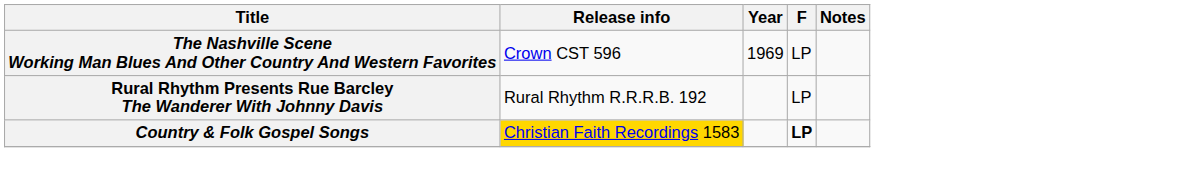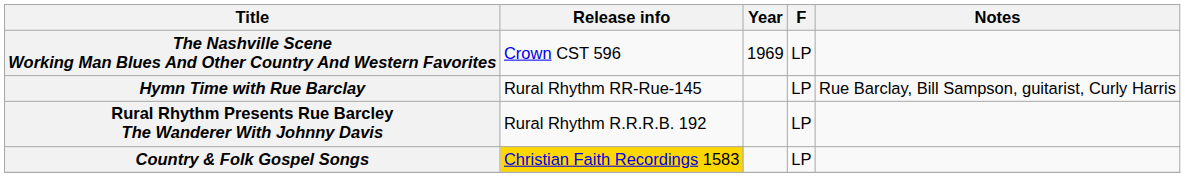+ row: Hymn Time with Rue Barclay | Rural Rhythm RR-Rue-145 | LP | Rue Barclay, Bill Sampson, guitarist, Curly Harris
Country & Folk Gospel Songs | F: bold -> normal
